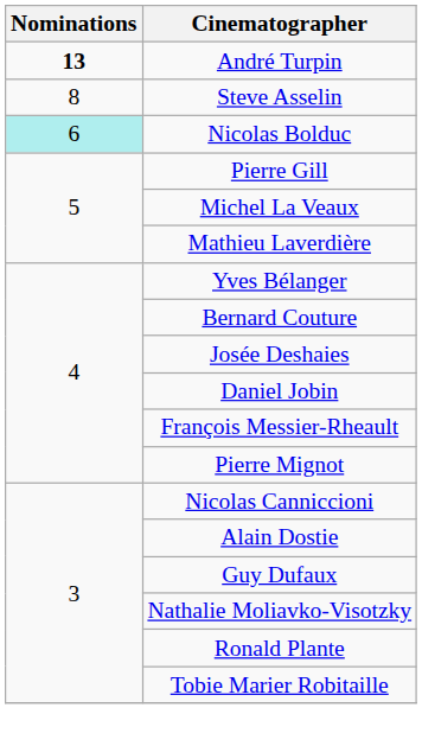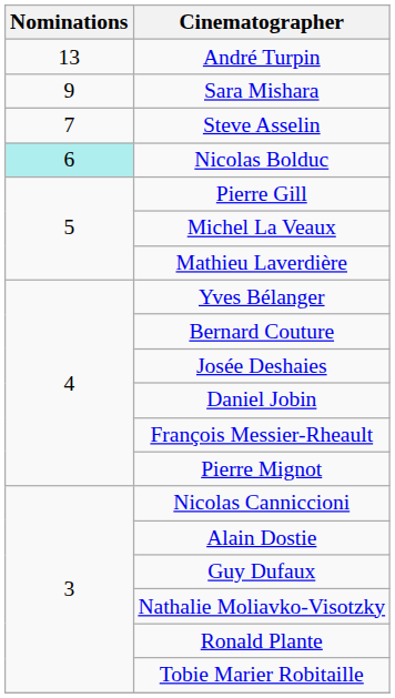André Turpin | Nominations: bold -> normal
+ row: 9 | Sara Mishara
Steve Asselin | Nominations: 8 -> 7
